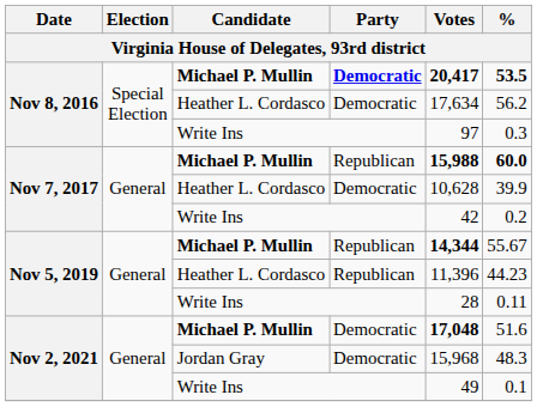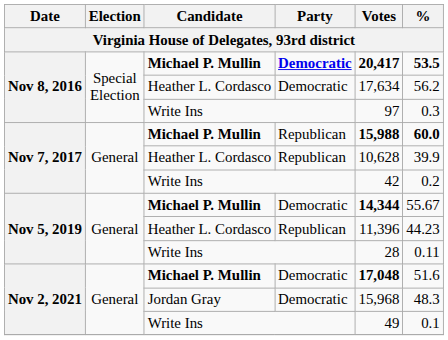Nov 7, 2017 / Heather L. Cordasco | Party: Democratic -> Republican
Nov 5, 2019 / Michael P. Mullin | Party: Republican -> Democratic
